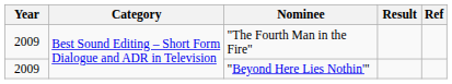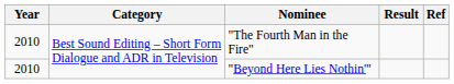"The Fourth Man in the Fire" | Year: 2009 -> 2010
"Beyond Here Lies Nothin'" | Year: 2009 -> 2010
